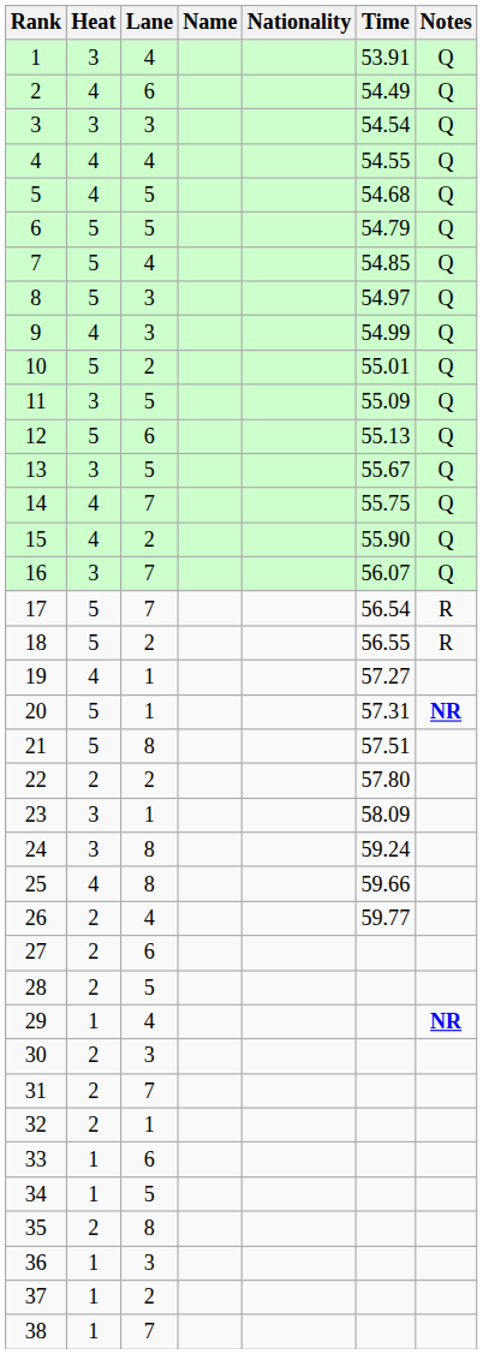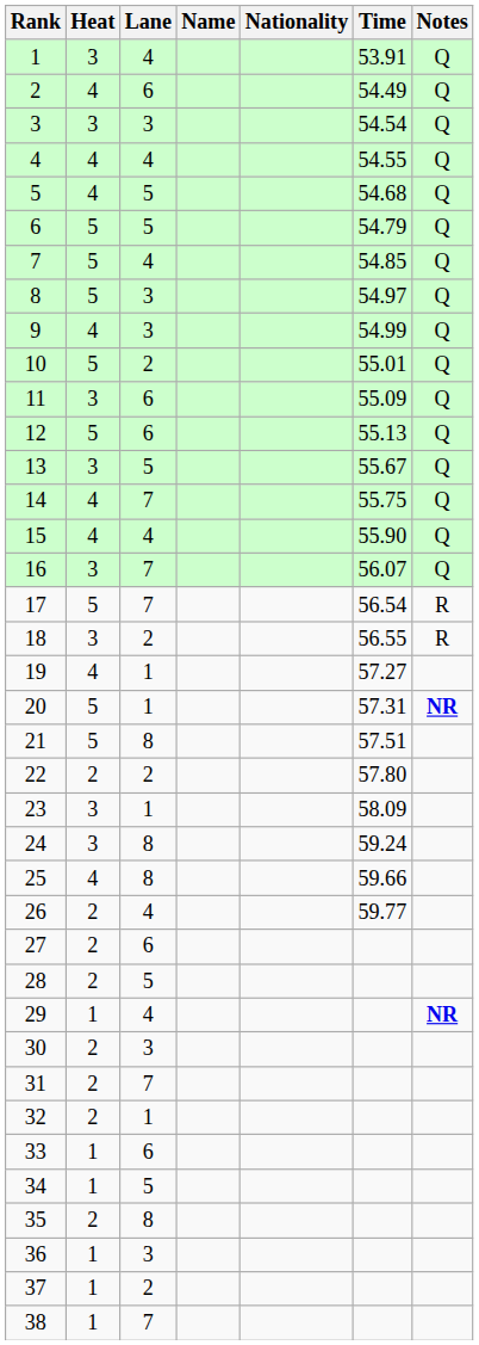11 | Lane: 5 -> 6
15 | Lane: 2 -> 4
18 | Heat: 5 -> 3
